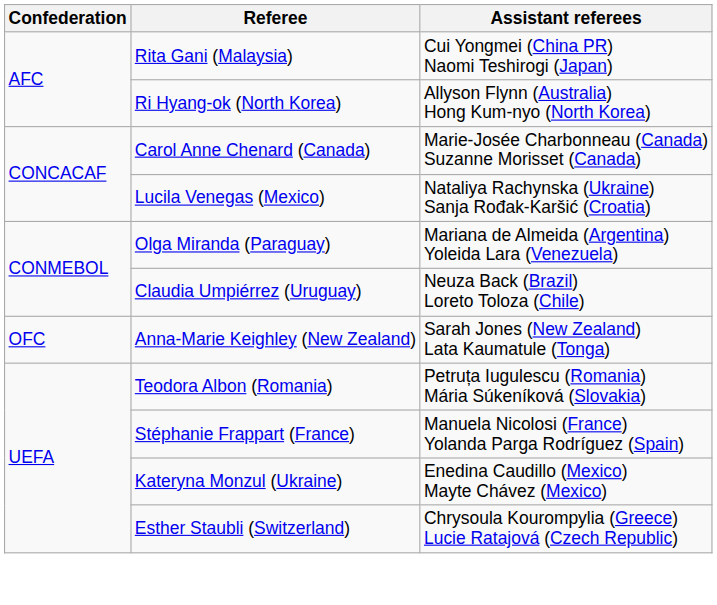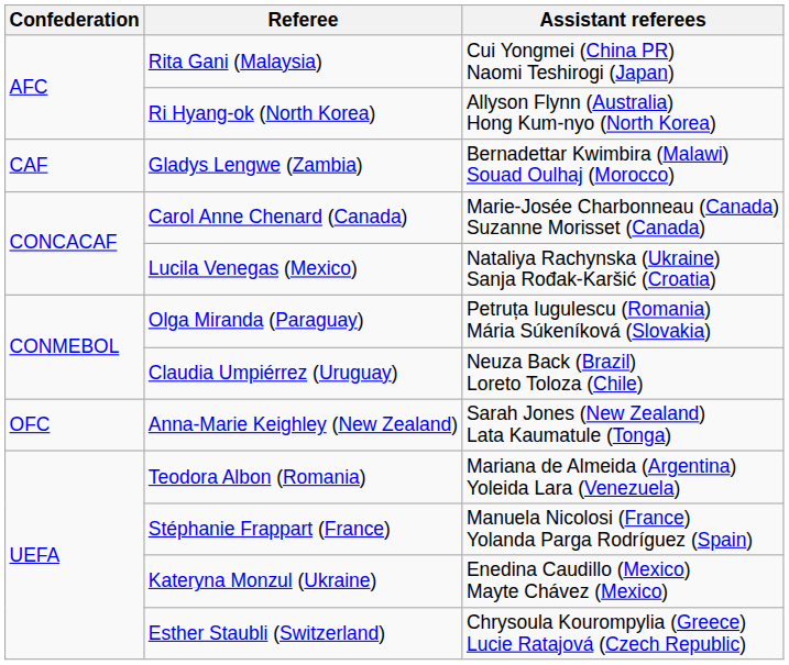+ row: CAF | Gladys Lengwe (Zambia) | Bernadettar Kwimbira (Malawi) Souad Oulhaj (Morocco)
Olga Miranda (Paraguay) | Assistant referees: Mariana de Almeida (Argentina) Yoleida Lara (Venezuela) -> Petruța Iugulescu (Romania) Mária Súkeníková (Slovakia)
Teodora Albon (Romania) | Assistant referees: Petruța Iugulescu (Romania) Mária Súkeníková (Slovakia) -> Mariana de Almeida (Argentina) Yoleida Lara (Venezuela)
